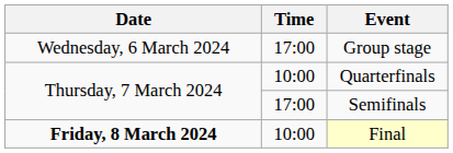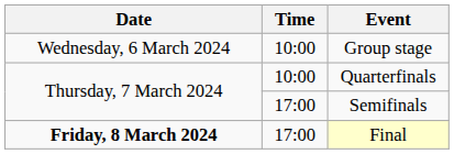Group stage | Time: 17:00 -> 10:00
Final | Time: 10:00 -> 17:00
